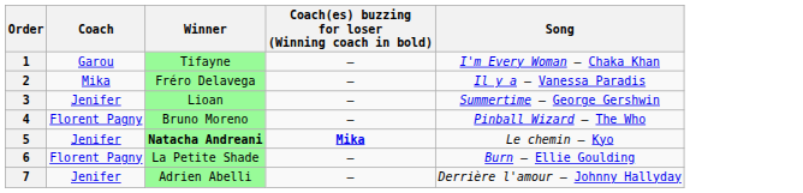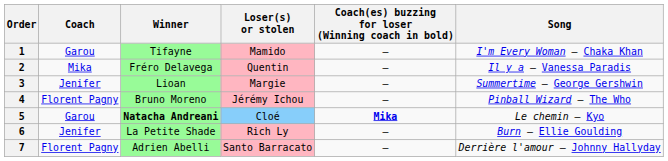+ column: Loser(s) or stolen | Mamido | Quentin | Margie | Jérémy Ichou | Cloé | Rich Ly | Santo Barracato
5 | Coach: Jenifer -> Garou
6 | Coach: Florent Pagny -> Jenifer
7 | Coach: Jenifer -> Florent Pagny
